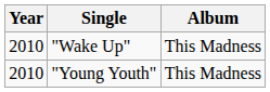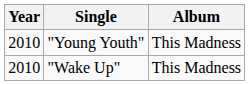rows swapped: "Wake Up" <-> "Young Youth"
